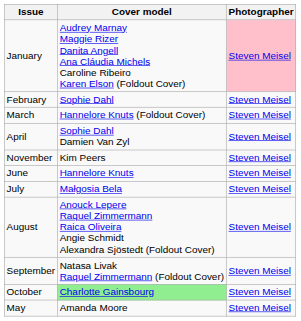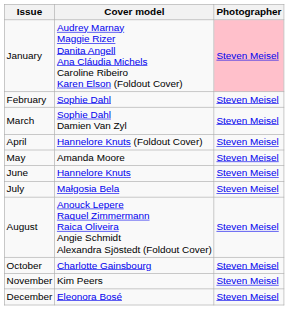March | Cover model: Hannelore Knuts (Foldout Cover) -> Sophie Dahl Damien Van Zyl
April | Cover model: Sophie Dahl Damien Van Zyl -> Hannelore Knuts (Foldout Cover)
rows swapped: May <-> November
- row: September | Natasa Livak Raquel Zimmermann (Foldout Cover) | Steven Meisel
October | Cover model: lightgreen background -> no background
+ row: December | Eleonora Bosé | Steven Meisel
